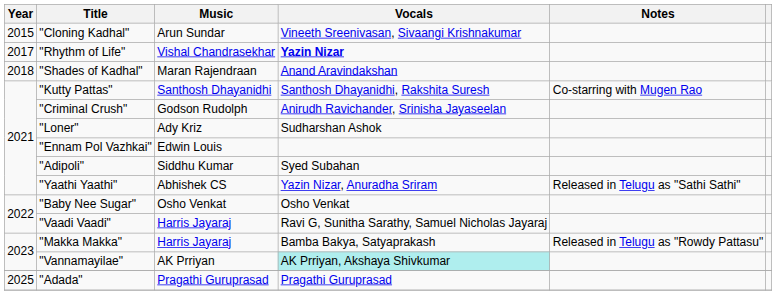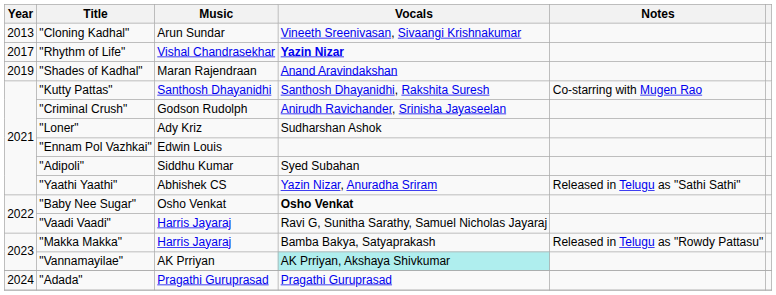"Cloning Kadhal" | Year: 2015 -> 2013
"Shades of Kadhal" | Year: 2018 -> 2019
"Baby Nee Sugar" | Vocals: normal -> bold
"Adada" | Year: 2025 -> 2024
